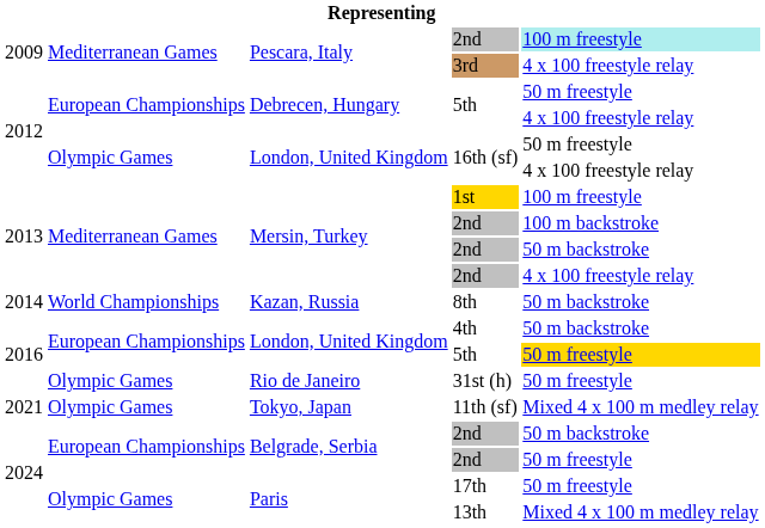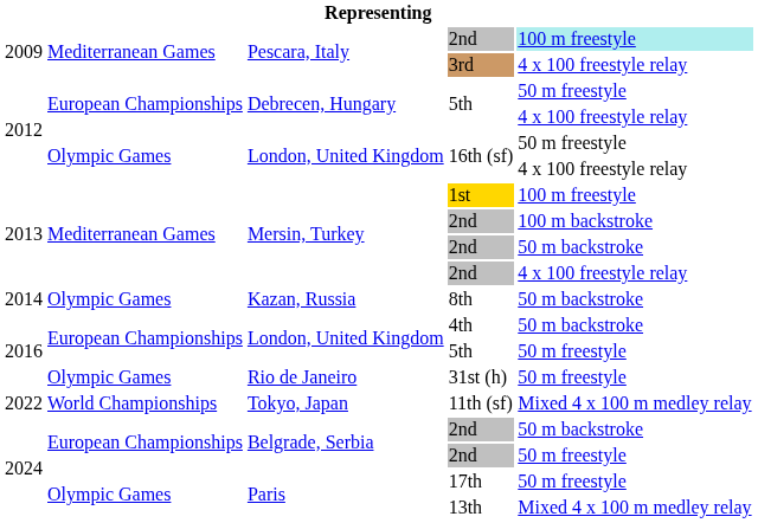8th | column 2: World Championships -> Olympic Games
London, United Kingdom / 5th | column 5: gold background -> no background
11th (sf) | column 1: 2021 -> 2022
11th (sf) | column 2: Olympic Games -> World Championships
